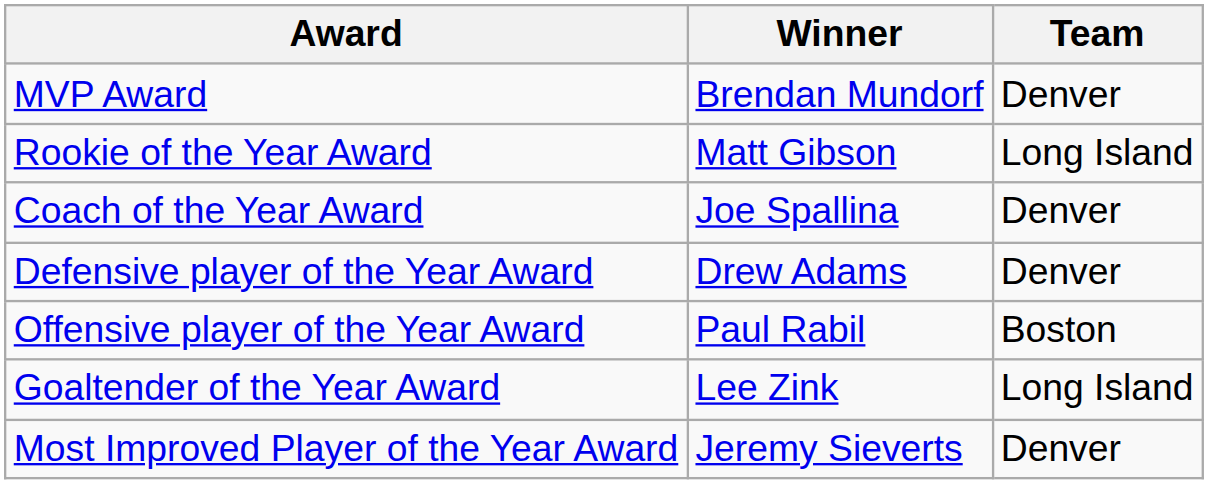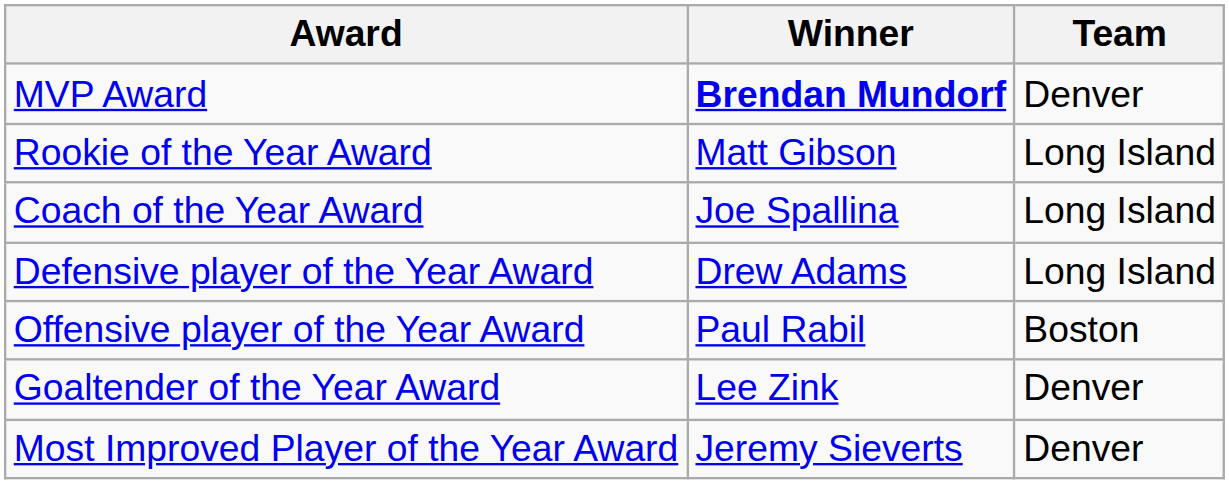MVP Award | Winner: normal -> bold
Coach of the Year Award | Team: Denver -> Long Island
Defensive player of the Year Award | Team: Denver -> Long Island
Goaltender of the Year Award | Team: Long Island -> Denver
